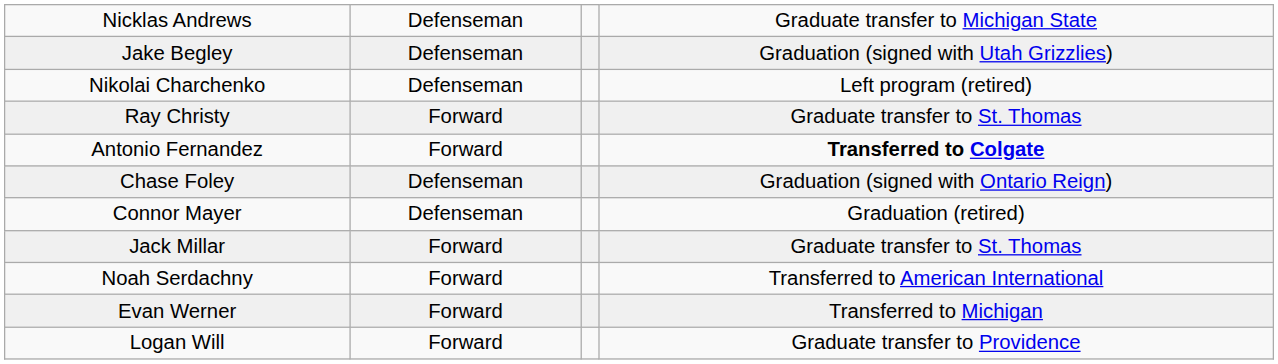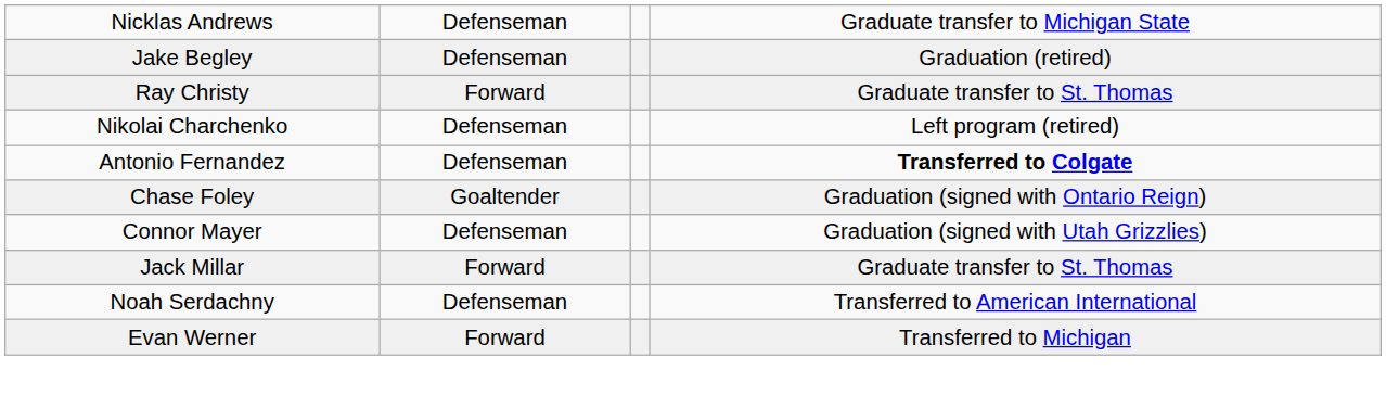Jake Begley | column 4: Graduation (signed with Utah Grizzlies) -> Graduation (retired)
rows swapped: Nikolai Charchenko <-> Ray Christy
Antonio Fernandez | column 2: Forward -> Defenseman
Chase Foley | column 2: Defenseman -> Goaltender
Connor Mayer | column 4: Graduation (retired) -> Graduation (signed with Utah Grizzlies)
Noah Serdachny | column 2: Forward -> Defenseman
- row: Logan Will | Forward | Graduate transfer to Providence
